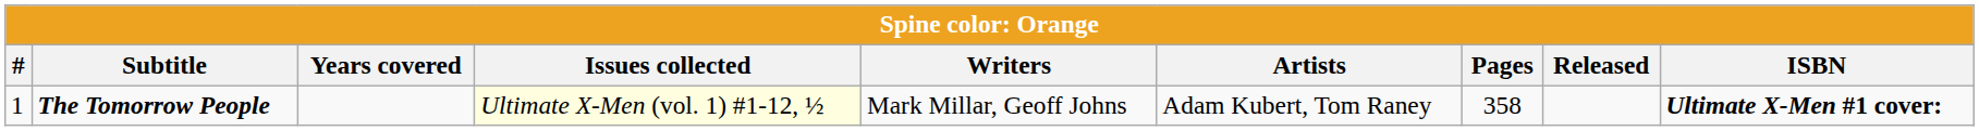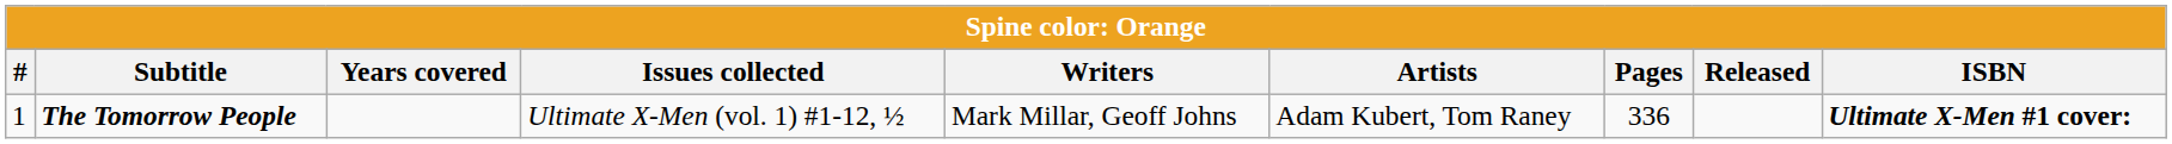The Tomorrow People | Issues collected: lightyellow background -> no background
The Tomorrow People | Pages: 358 -> 336
